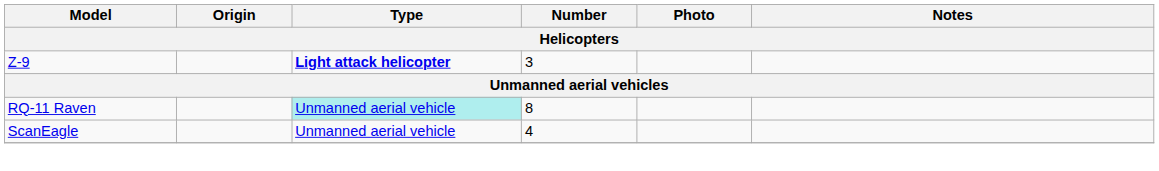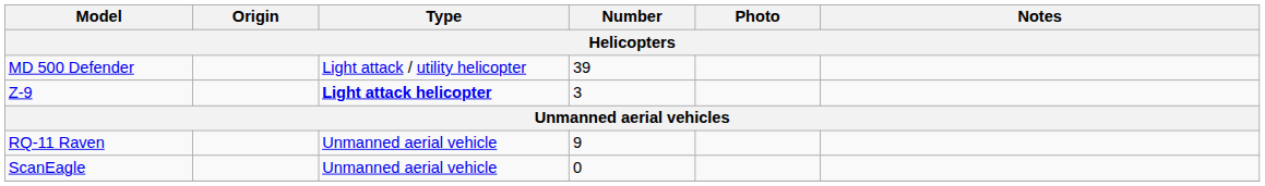+ row: MD 500 Defender | Light attack / utility helicopter | 39
RQ-11 Raven | Type: paleturquoise background -> no background
RQ-11 Raven | Number: 8 -> 9
ScanEagle | Number: 4 -> 0
